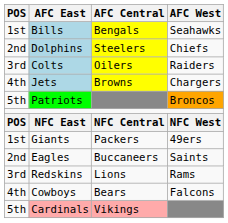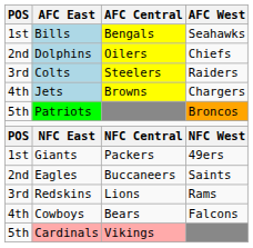Dolphins | AFC Central: Steelers -> Oilers
Colts | AFC Central: Oilers -> Steelers
